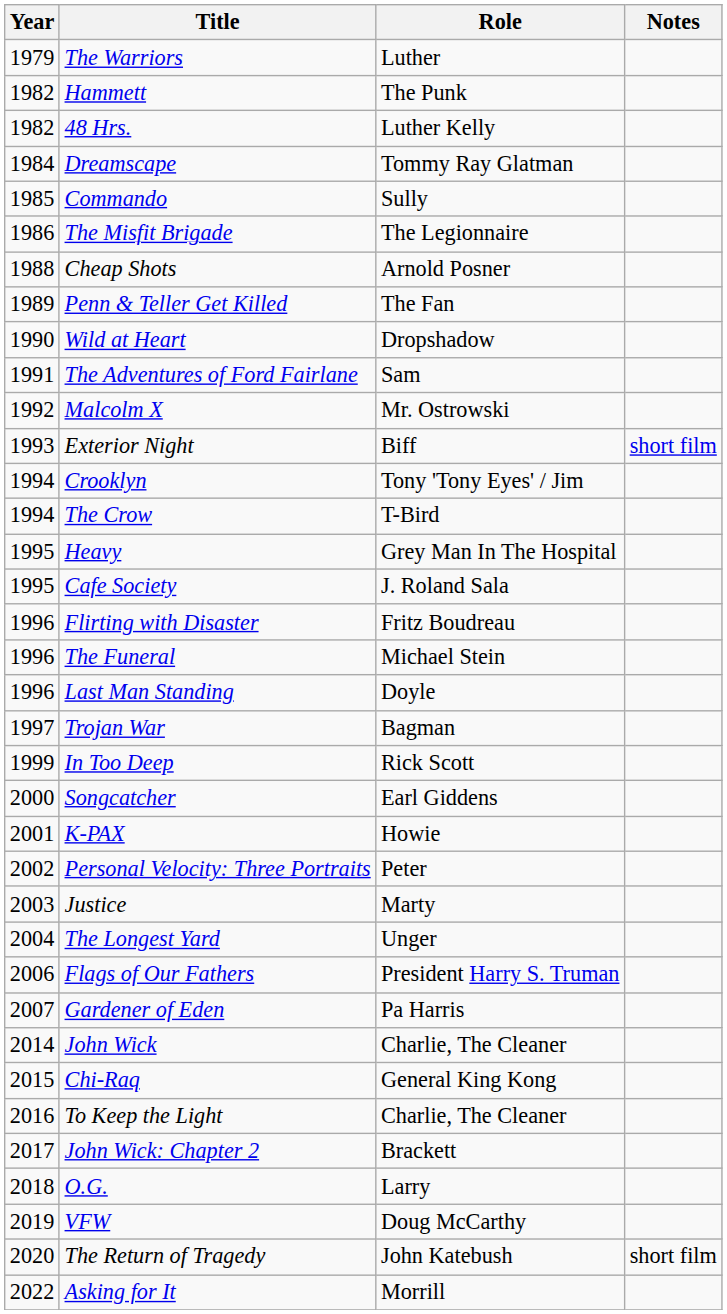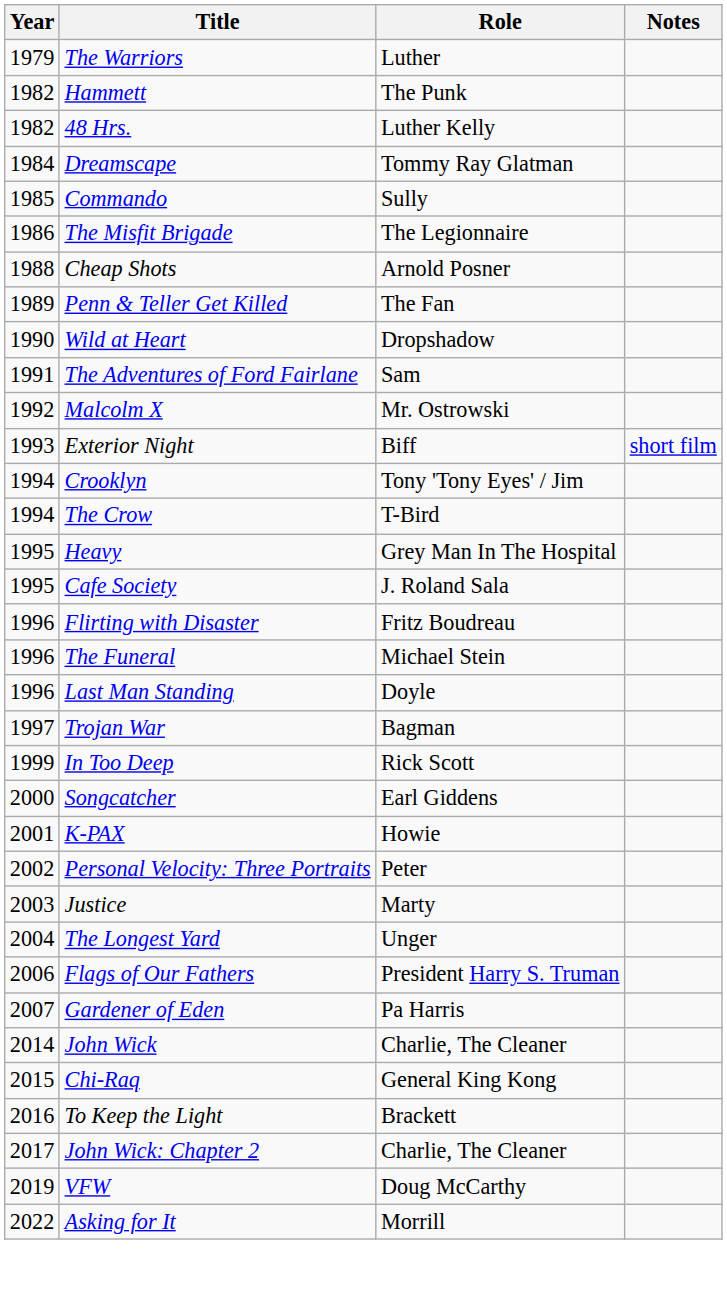To Keep the Light | Role: Charlie, The Cleaner -> Brackett
John Wick: Chapter 2 | Role: Brackett -> Charlie, The Cleaner
- row: 2018 | O.G. | Larry
- row: 2020 | The Return of Tragedy | John Katebush | short film
